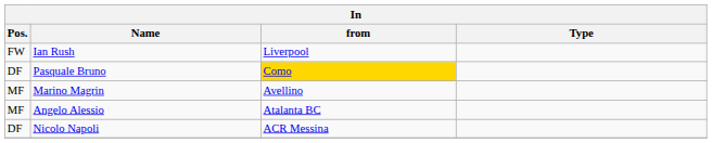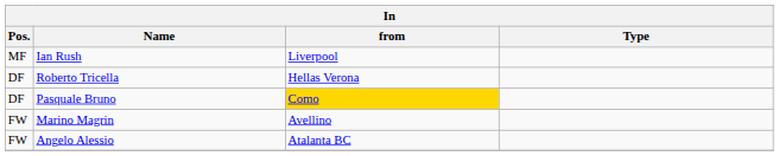Ian Rush | Pos.: FW -> MF
+ row: DF | Roberto Tricella | Hellas Verona
Marino Magrin | Pos.: MF -> FW
Angelo Alessio | Pos.: MF -> FW
- row: DF | Nicolo Napoli | ACR Messina
